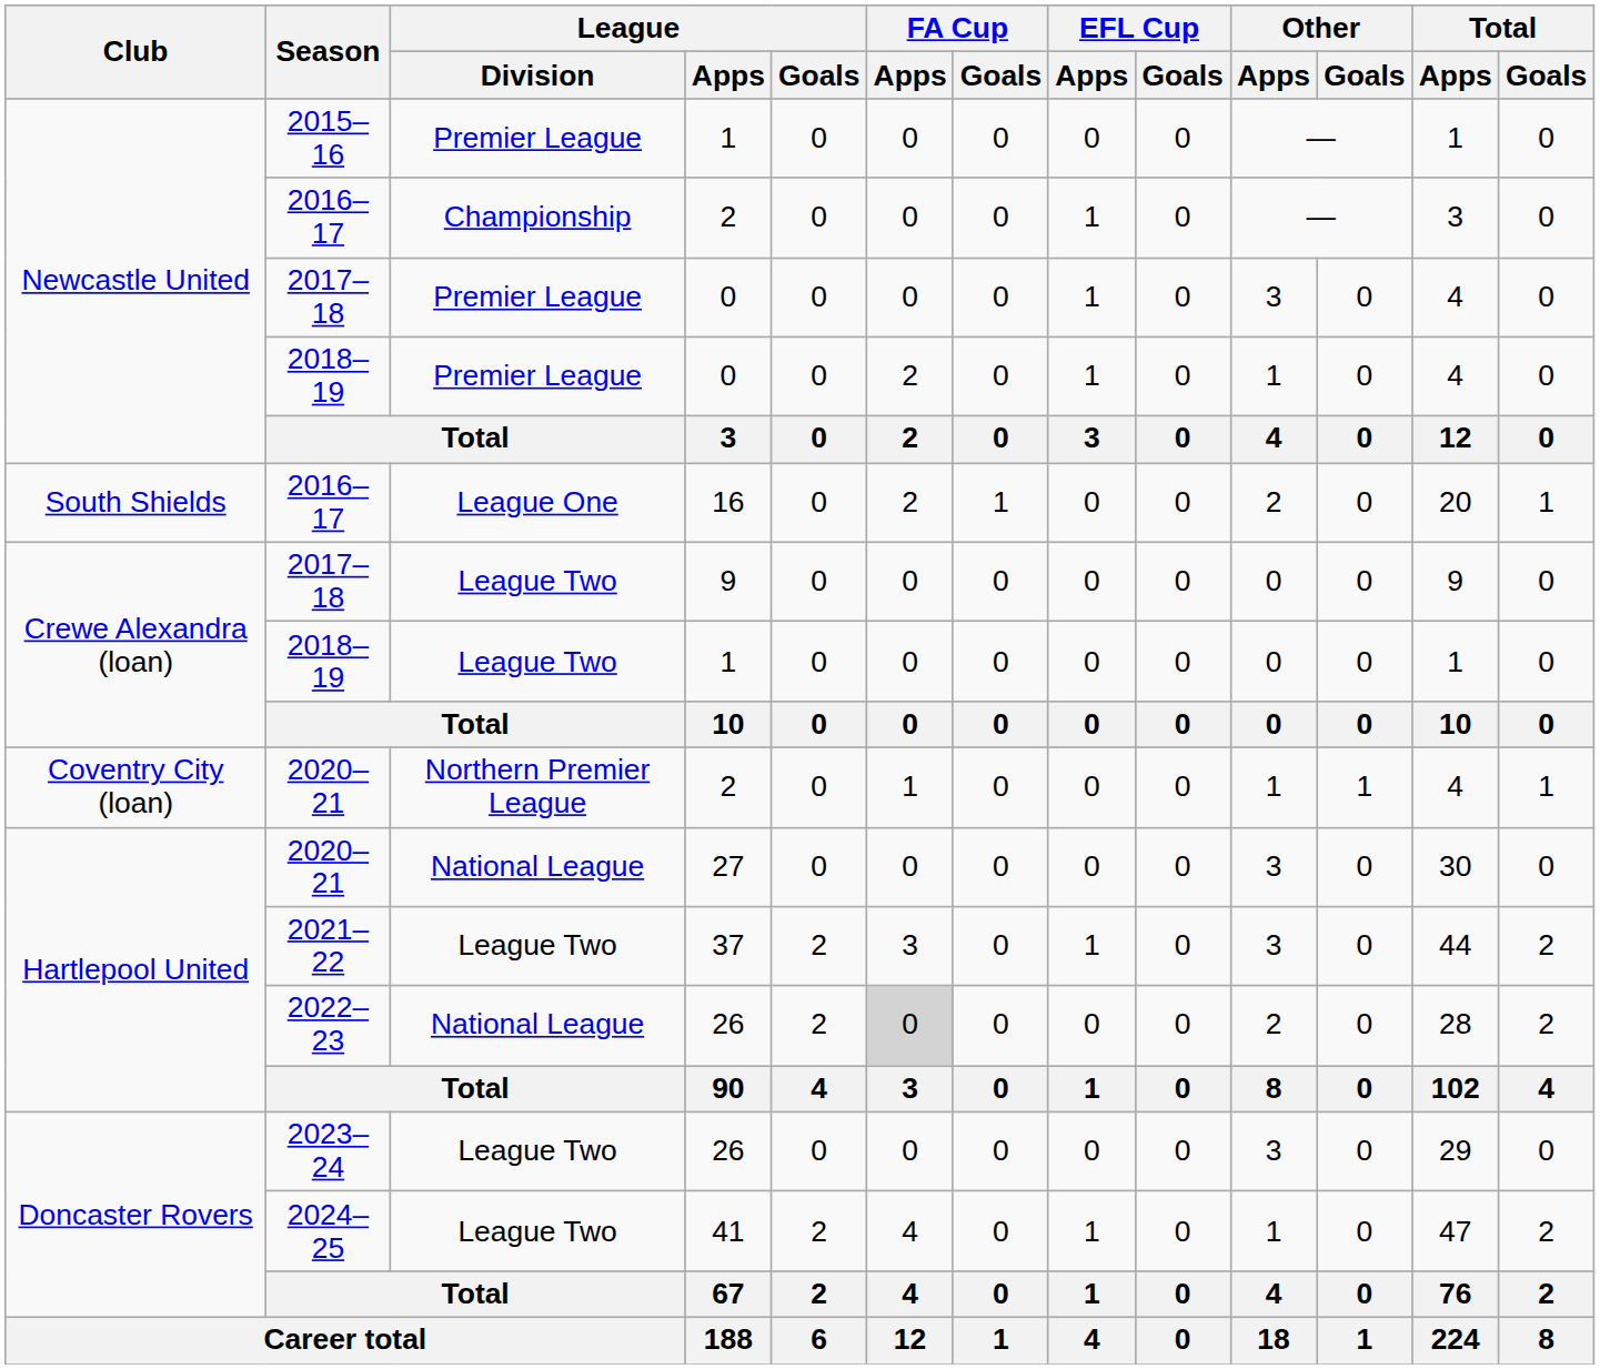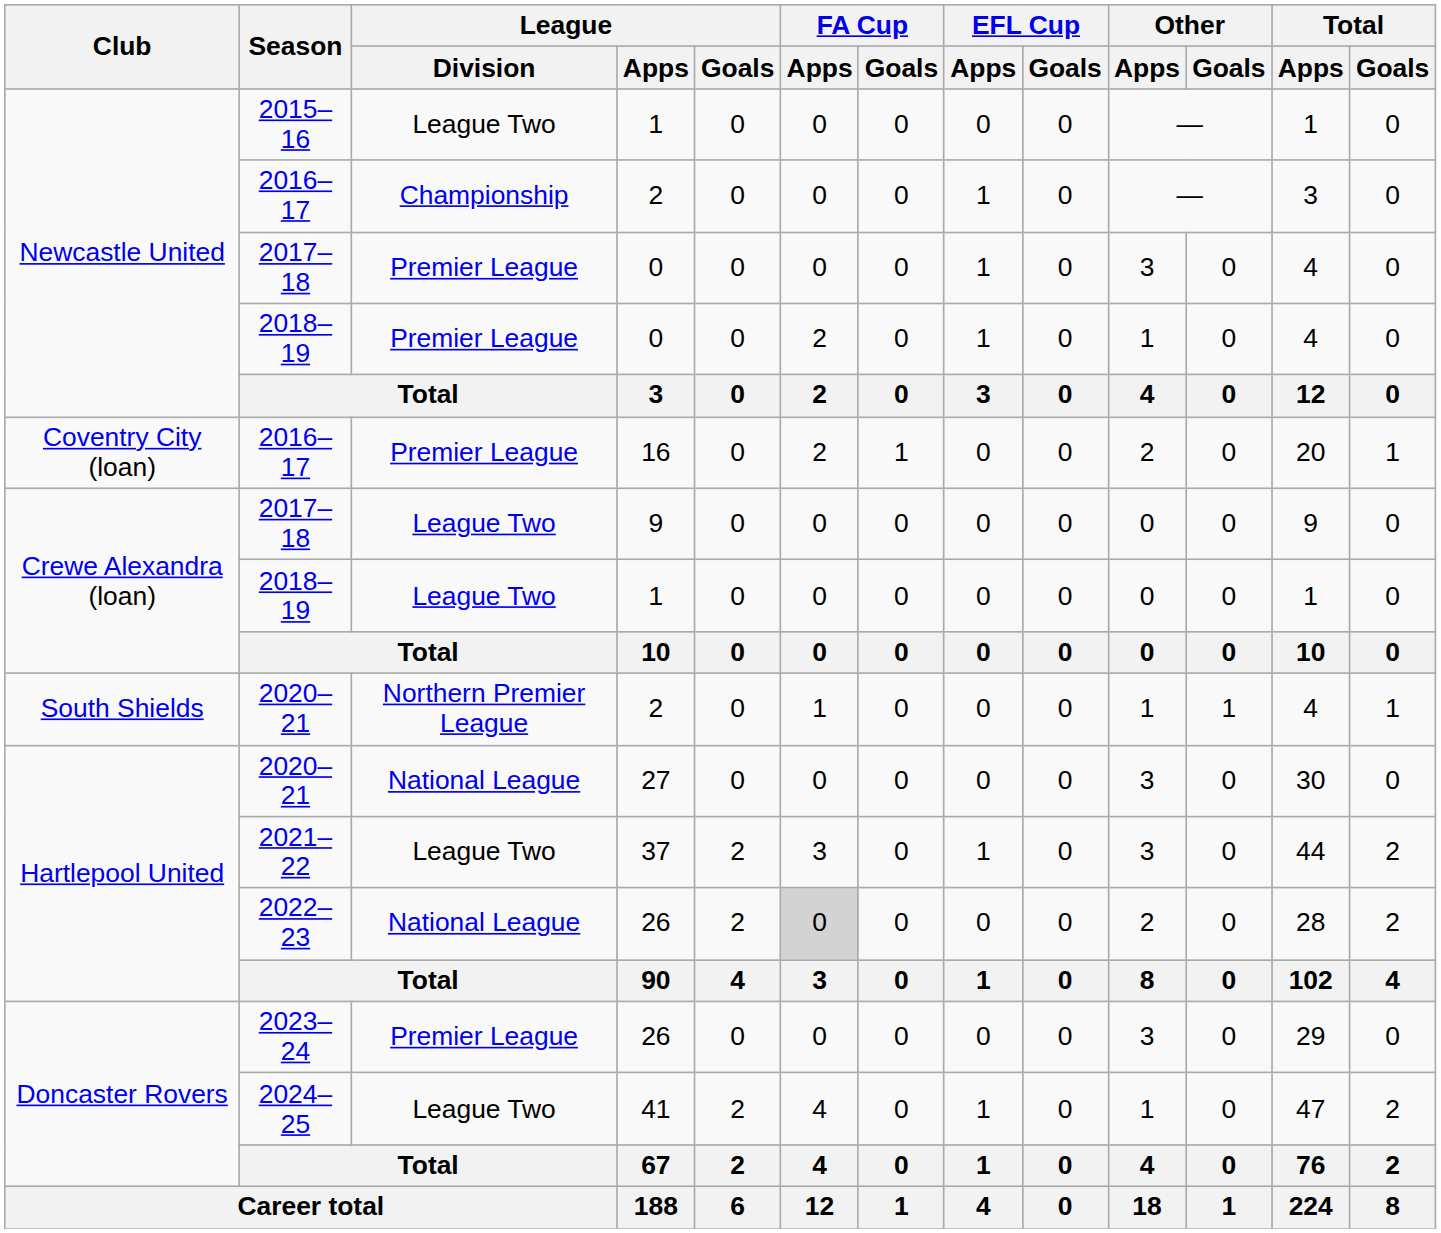2015–16 | League / Division: Premier League -> League Two
2016–17 / 16 | Club: South Shields -> Coventry City (loan)
2016–17 / 16 | League / Division: League One -> Premier League
2020–21 / 2 | Club: Coventry City (loan) -> South Shields
2023–24 | League / Division: League Two -> Premier League
